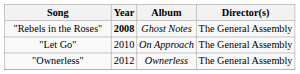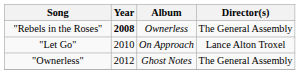"Rebels in the Roses" | Album: Ghost Notes -> Ownerless
"Let Go" | Director(s): The General Assembly -> Lance Alton Troxel
"Ownerless" | Album: Ownerless -> Ghost Notes
